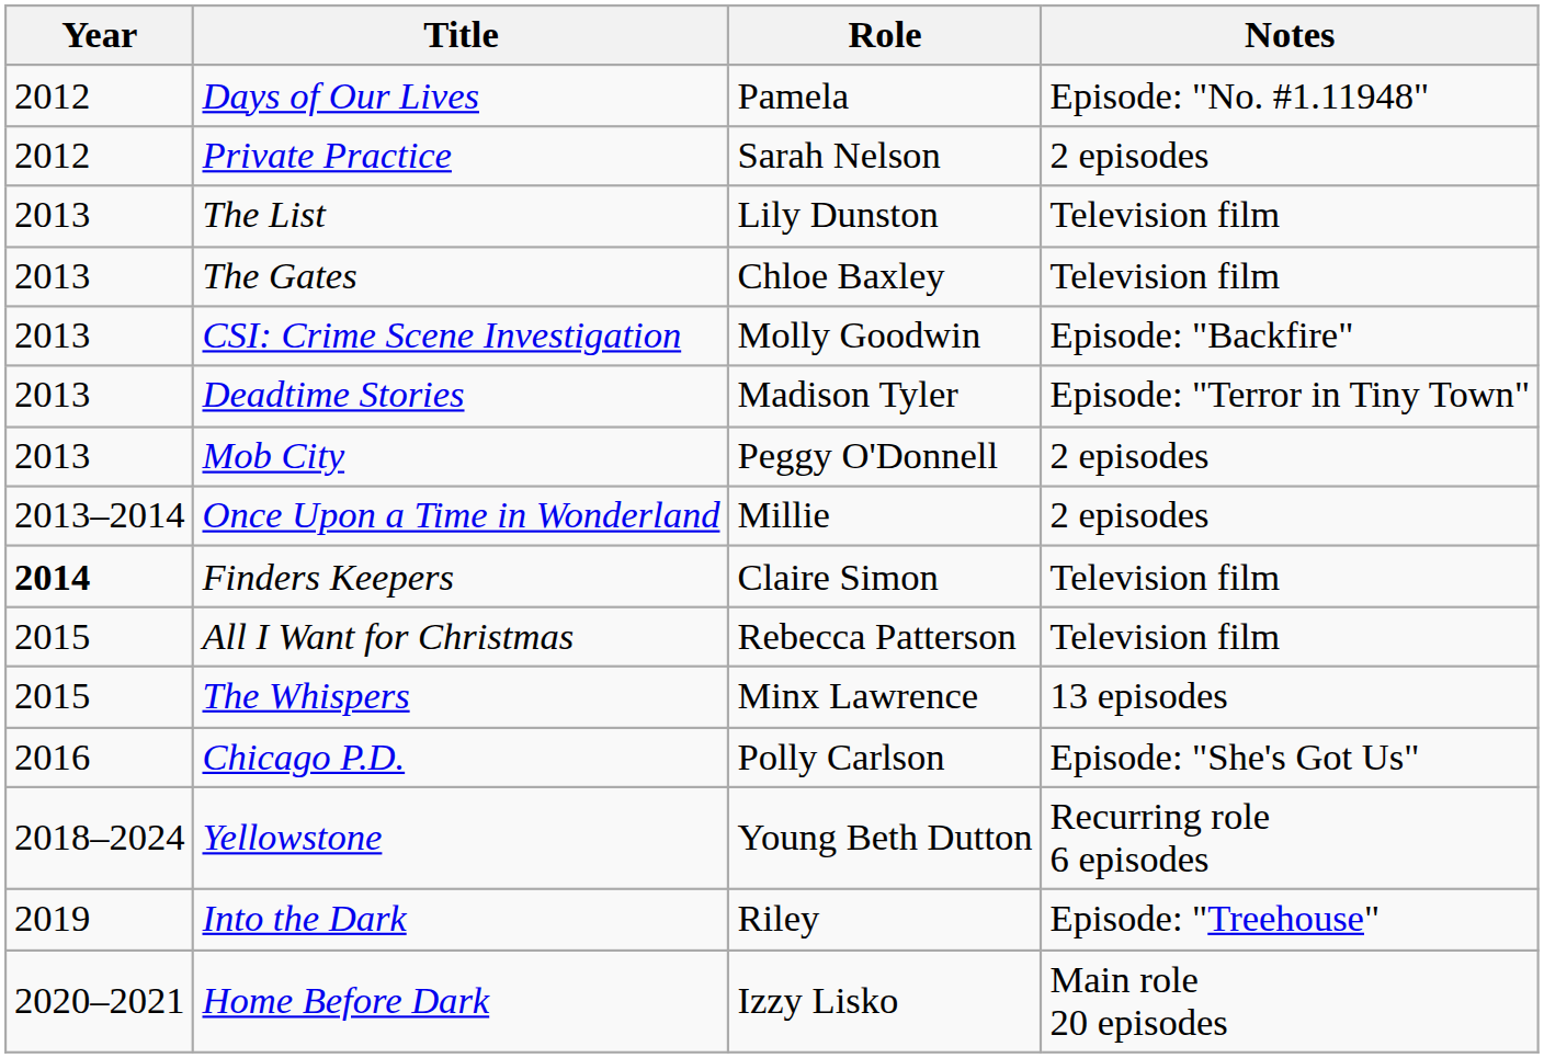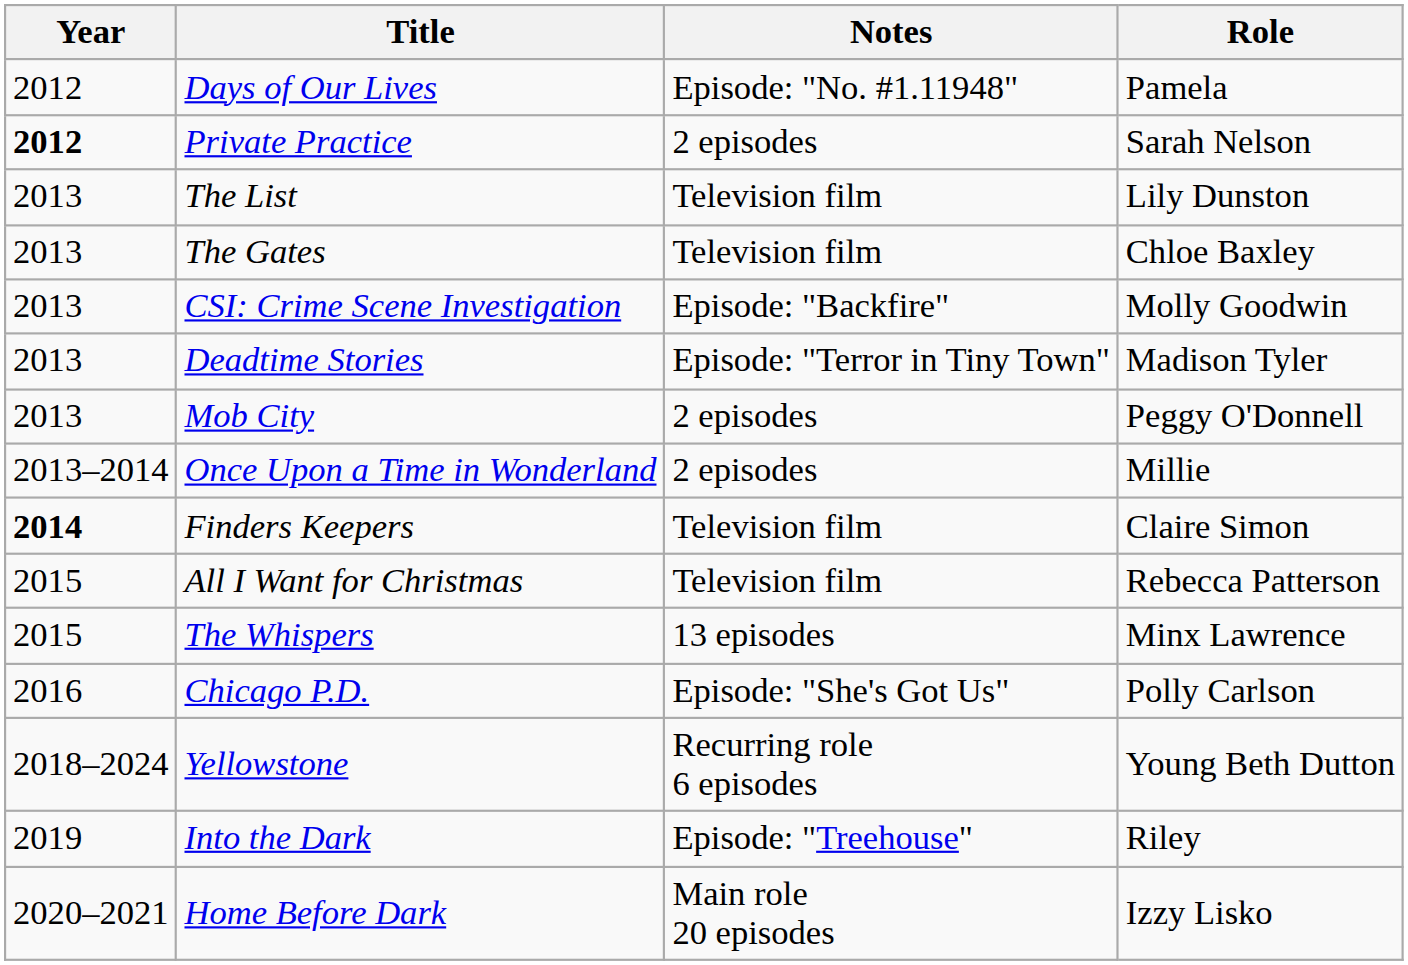columns swapped: Role <-> Notes
Private Practice | Year: normal -> bold
